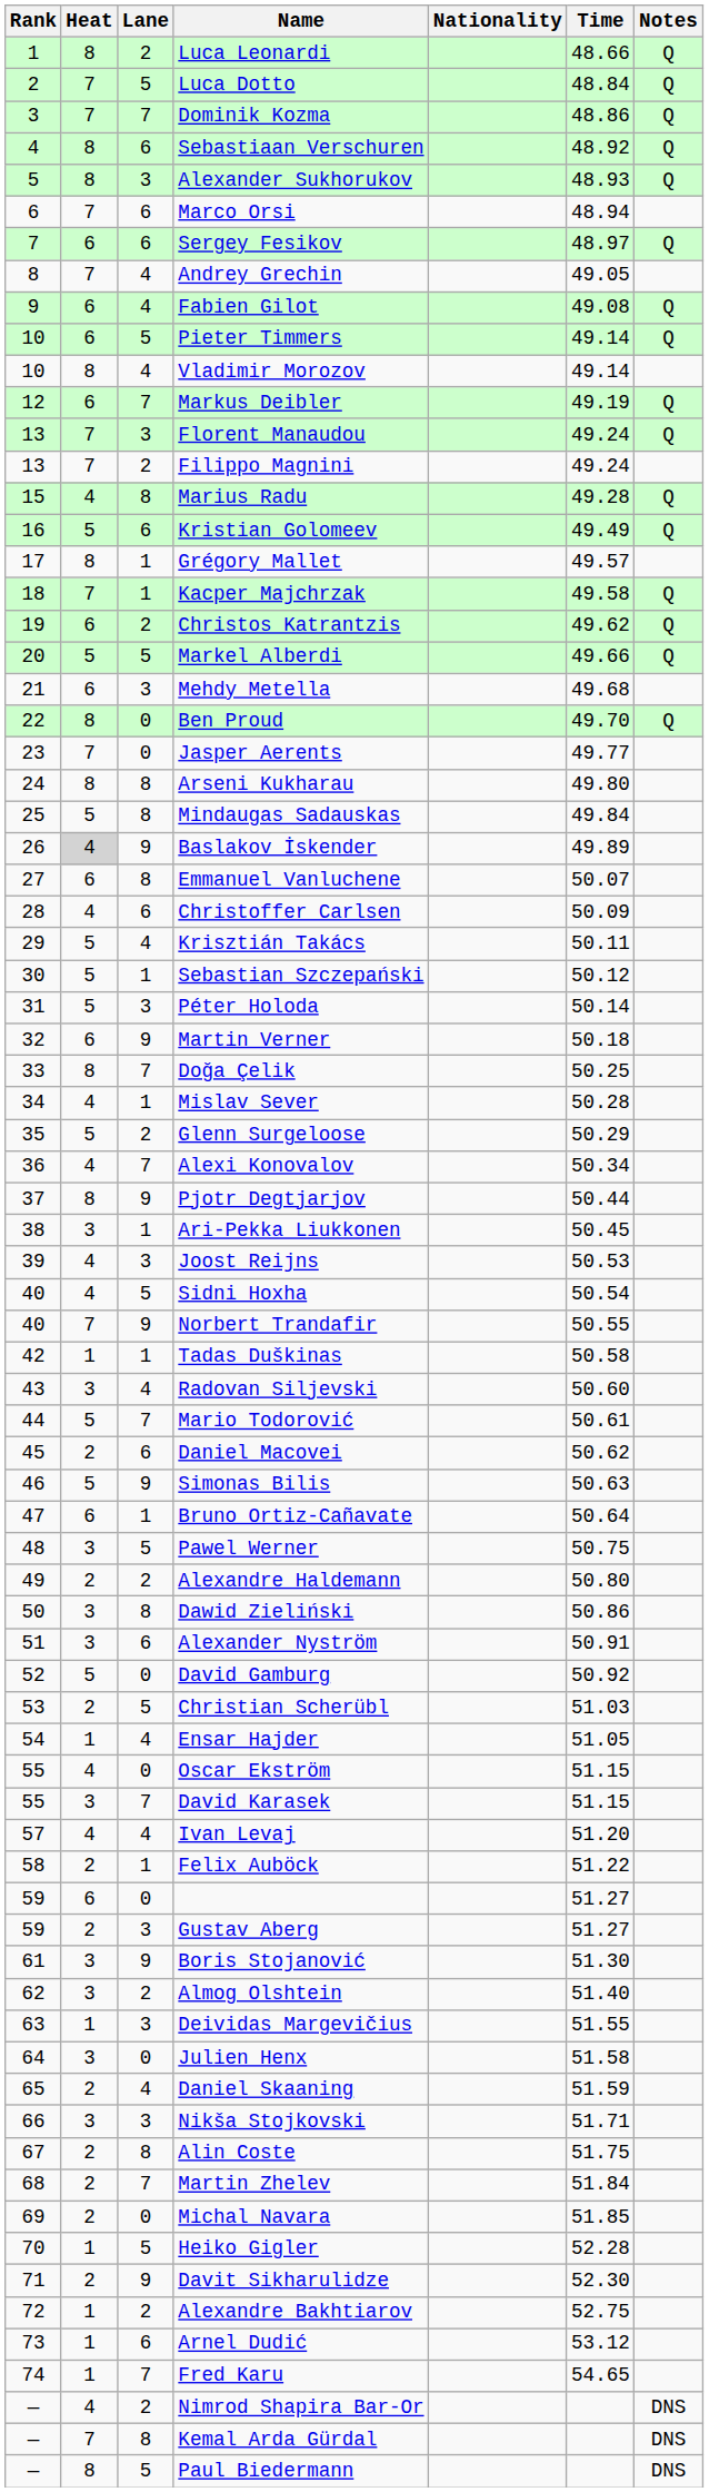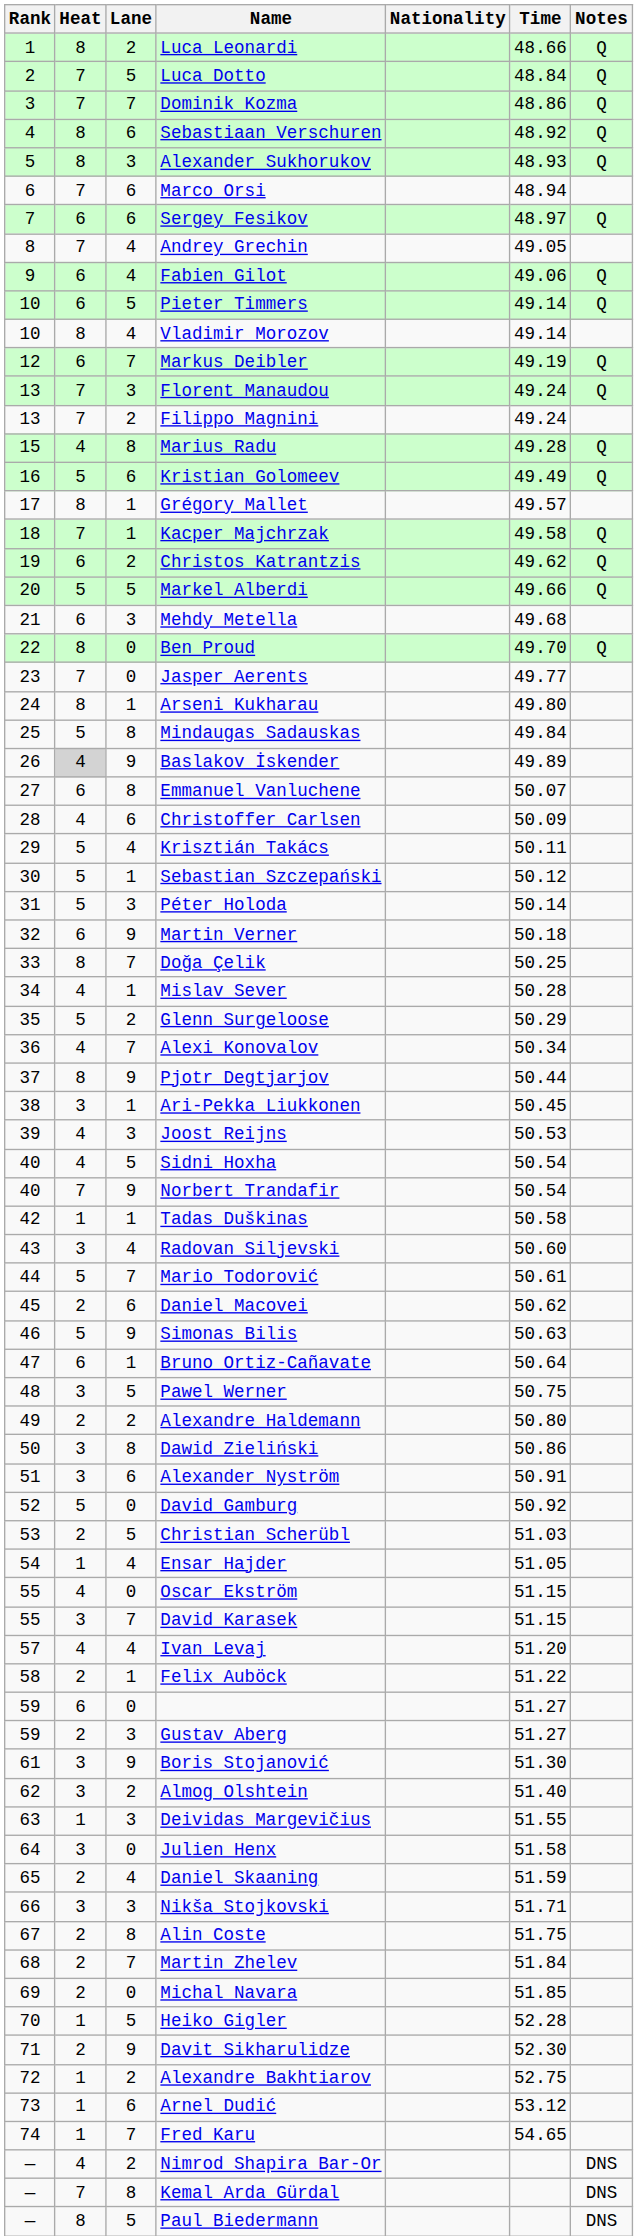Fabien Gilot | Time: 49.08 -> 49.06
Arseni Kukharau | Lane: 8 -> 1
Norbert Trandafir | Time: 50.55 -> 50.54
